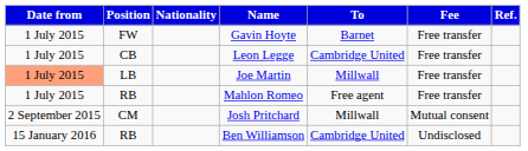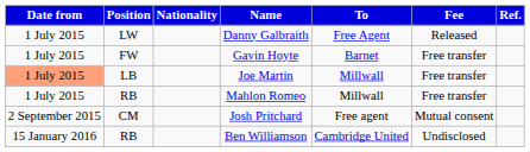+ row: 1 July 2015 | LW | Danny Galbraith | Free Agent | Released
- row: 1 July 2015 | CB | Leon Legge | Cambridge United | Free transfer
Mahlon Romeo | To: Free agent -> Millwall
Josh Pritchard | To: Millwall -> Free agent
